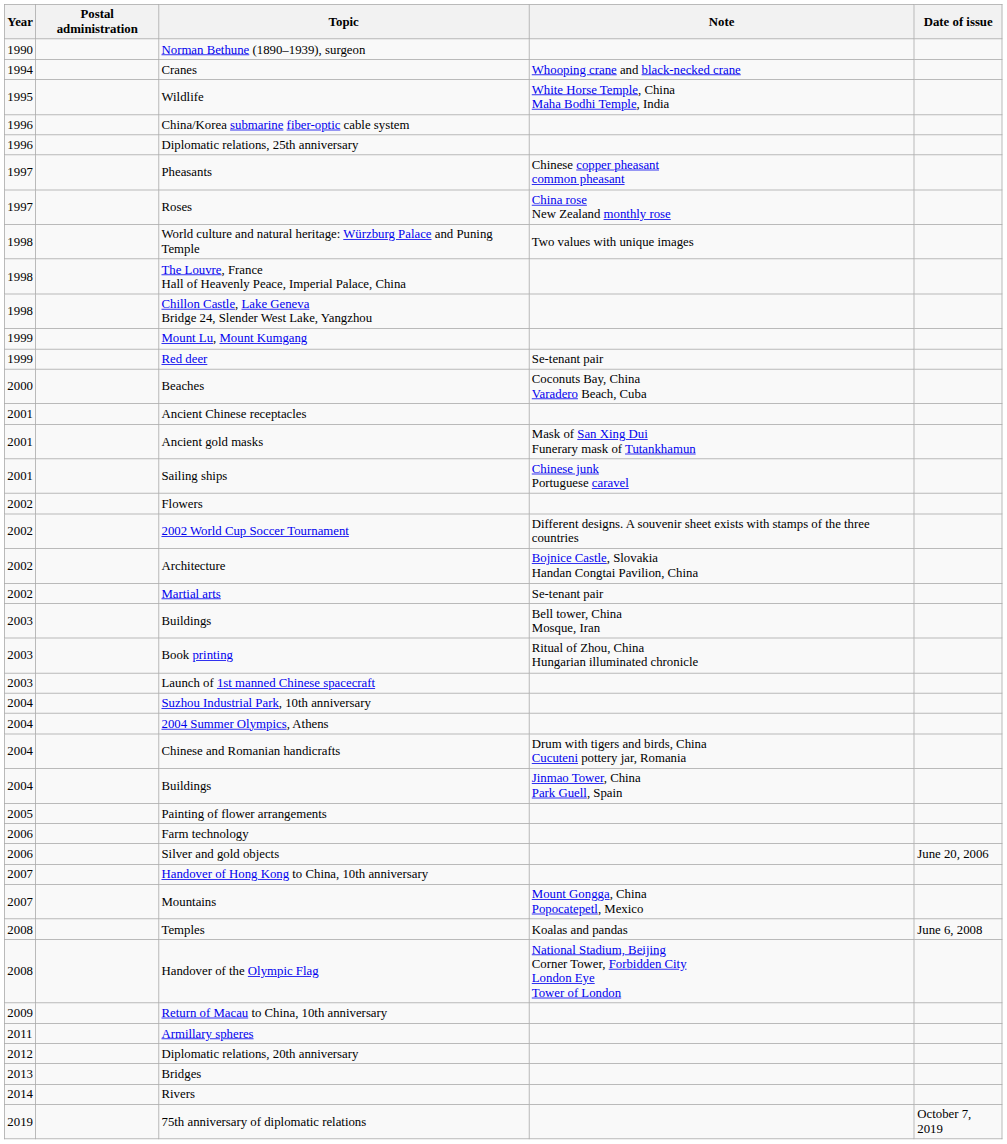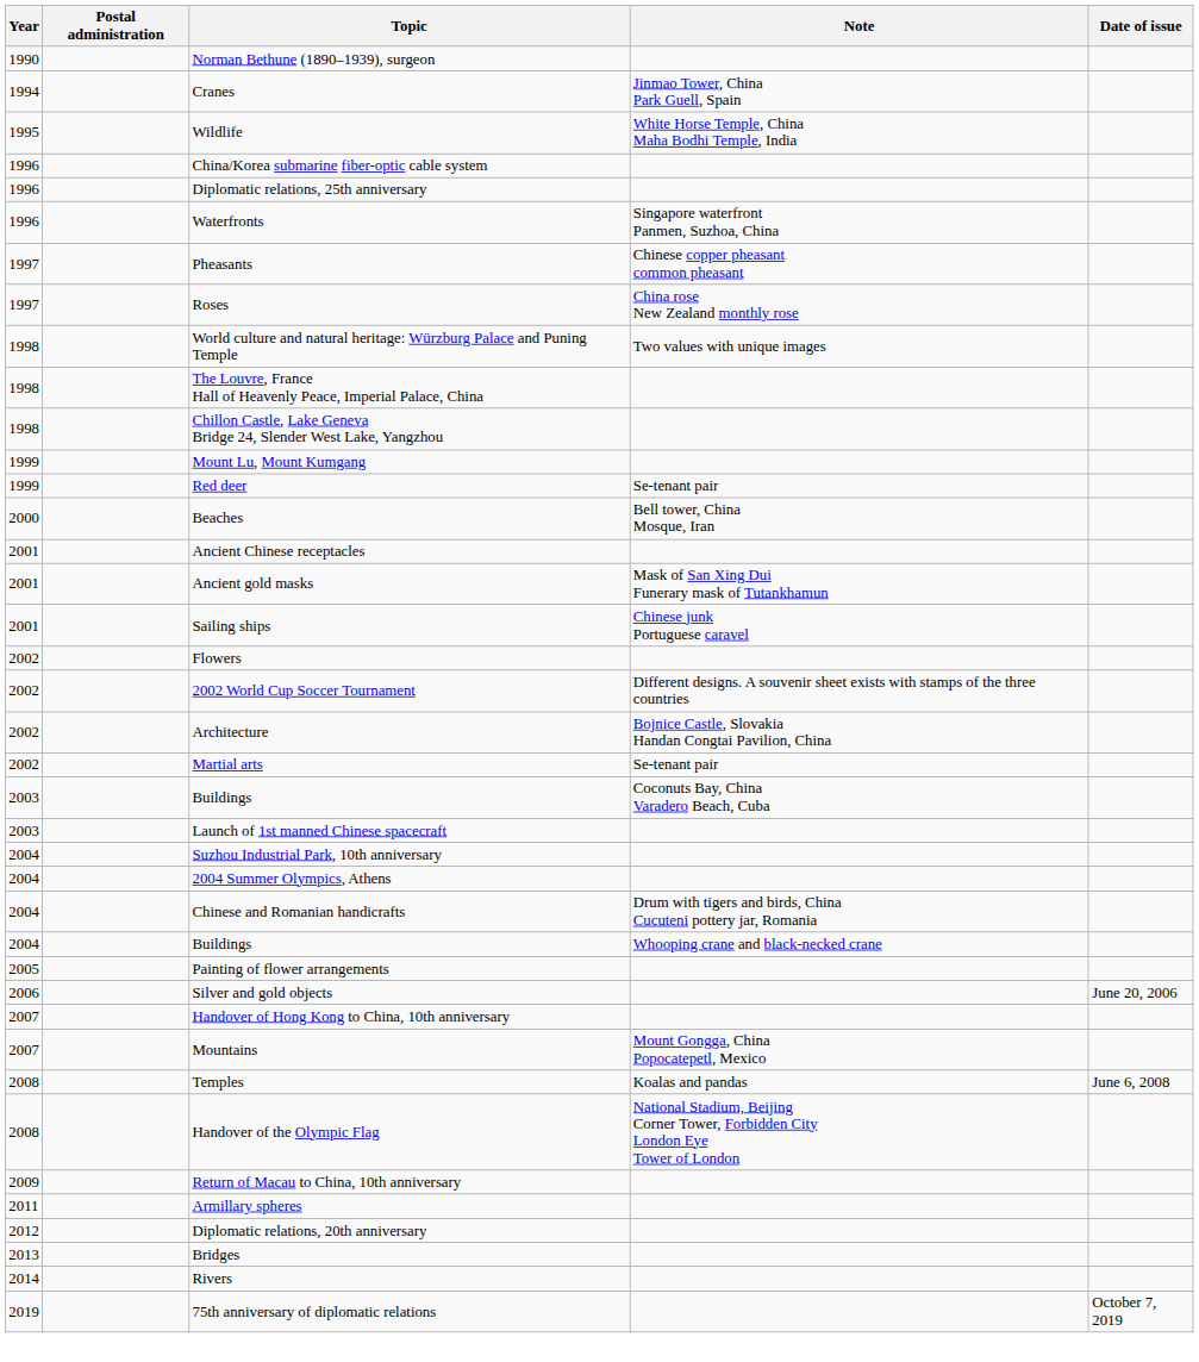Cranes | Note: Whooping crane and black-necked crane -> Jinmao Tower, China Park Guell, Spain
+ row: 1996 | Waterfronts | Singapore waterfront Panmen, Suzhoa, China
Beaches | Note: Coconuts Bay, China Varadero Beach, Cuba -> Bell tower, China Mosque, Iran
2003 / Buildings | Note: Bell tower, China Mosque, Iran -> Coconuts Bay, China Varadero Beach, Cuba
- row: 2003 | Book printing | Ritual of Zhou, China Hungarian illuminated chronicle
2004 / Buildings | Note: Jinmao Tower, China Park Guell, Spain -> Whooping crane and black-necked crane
- row: 2006 | Farm technology
